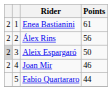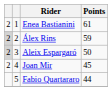Álex Rins | column 1: no background -> lightgrey background
Álex Rins | Points: 56 -> 59
Joan Mir | Points: 46 -> 45
